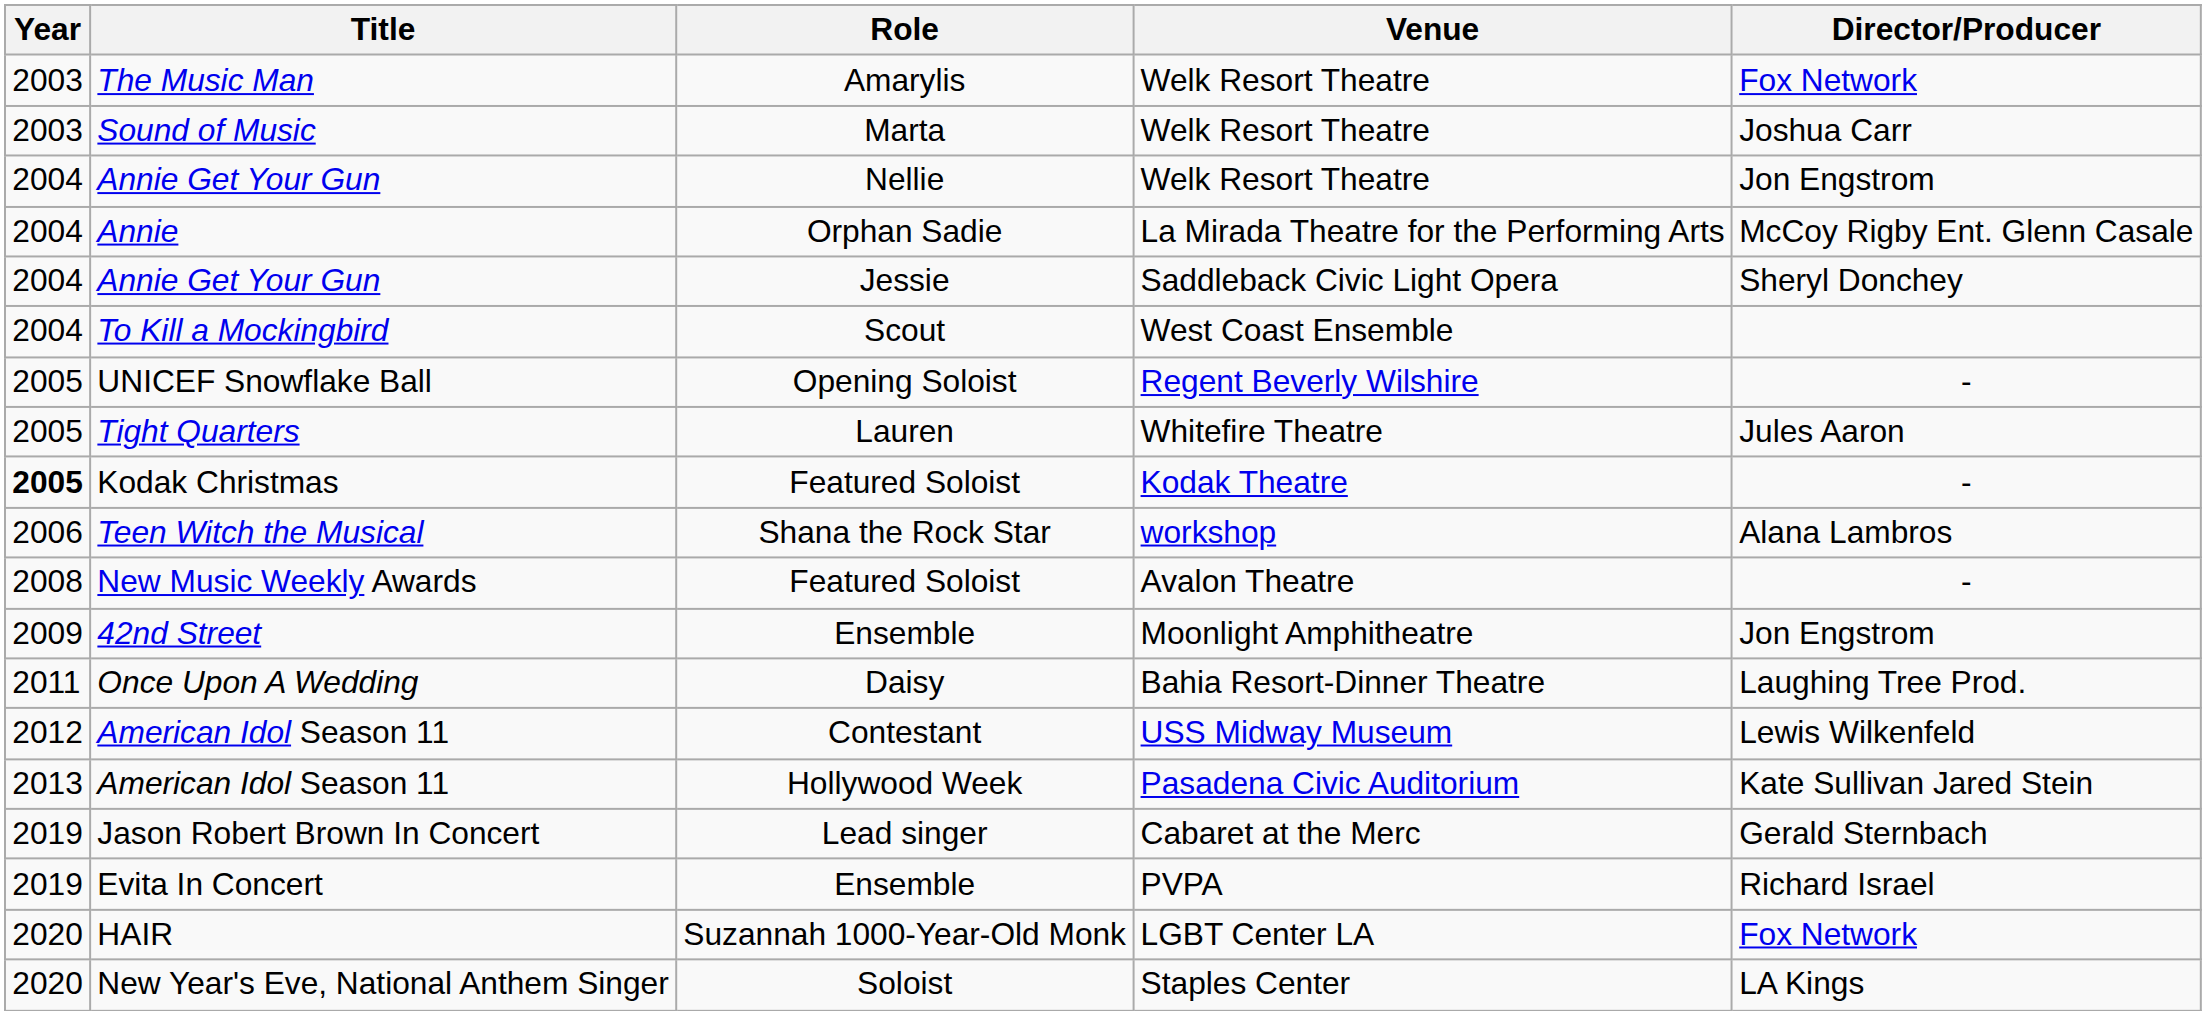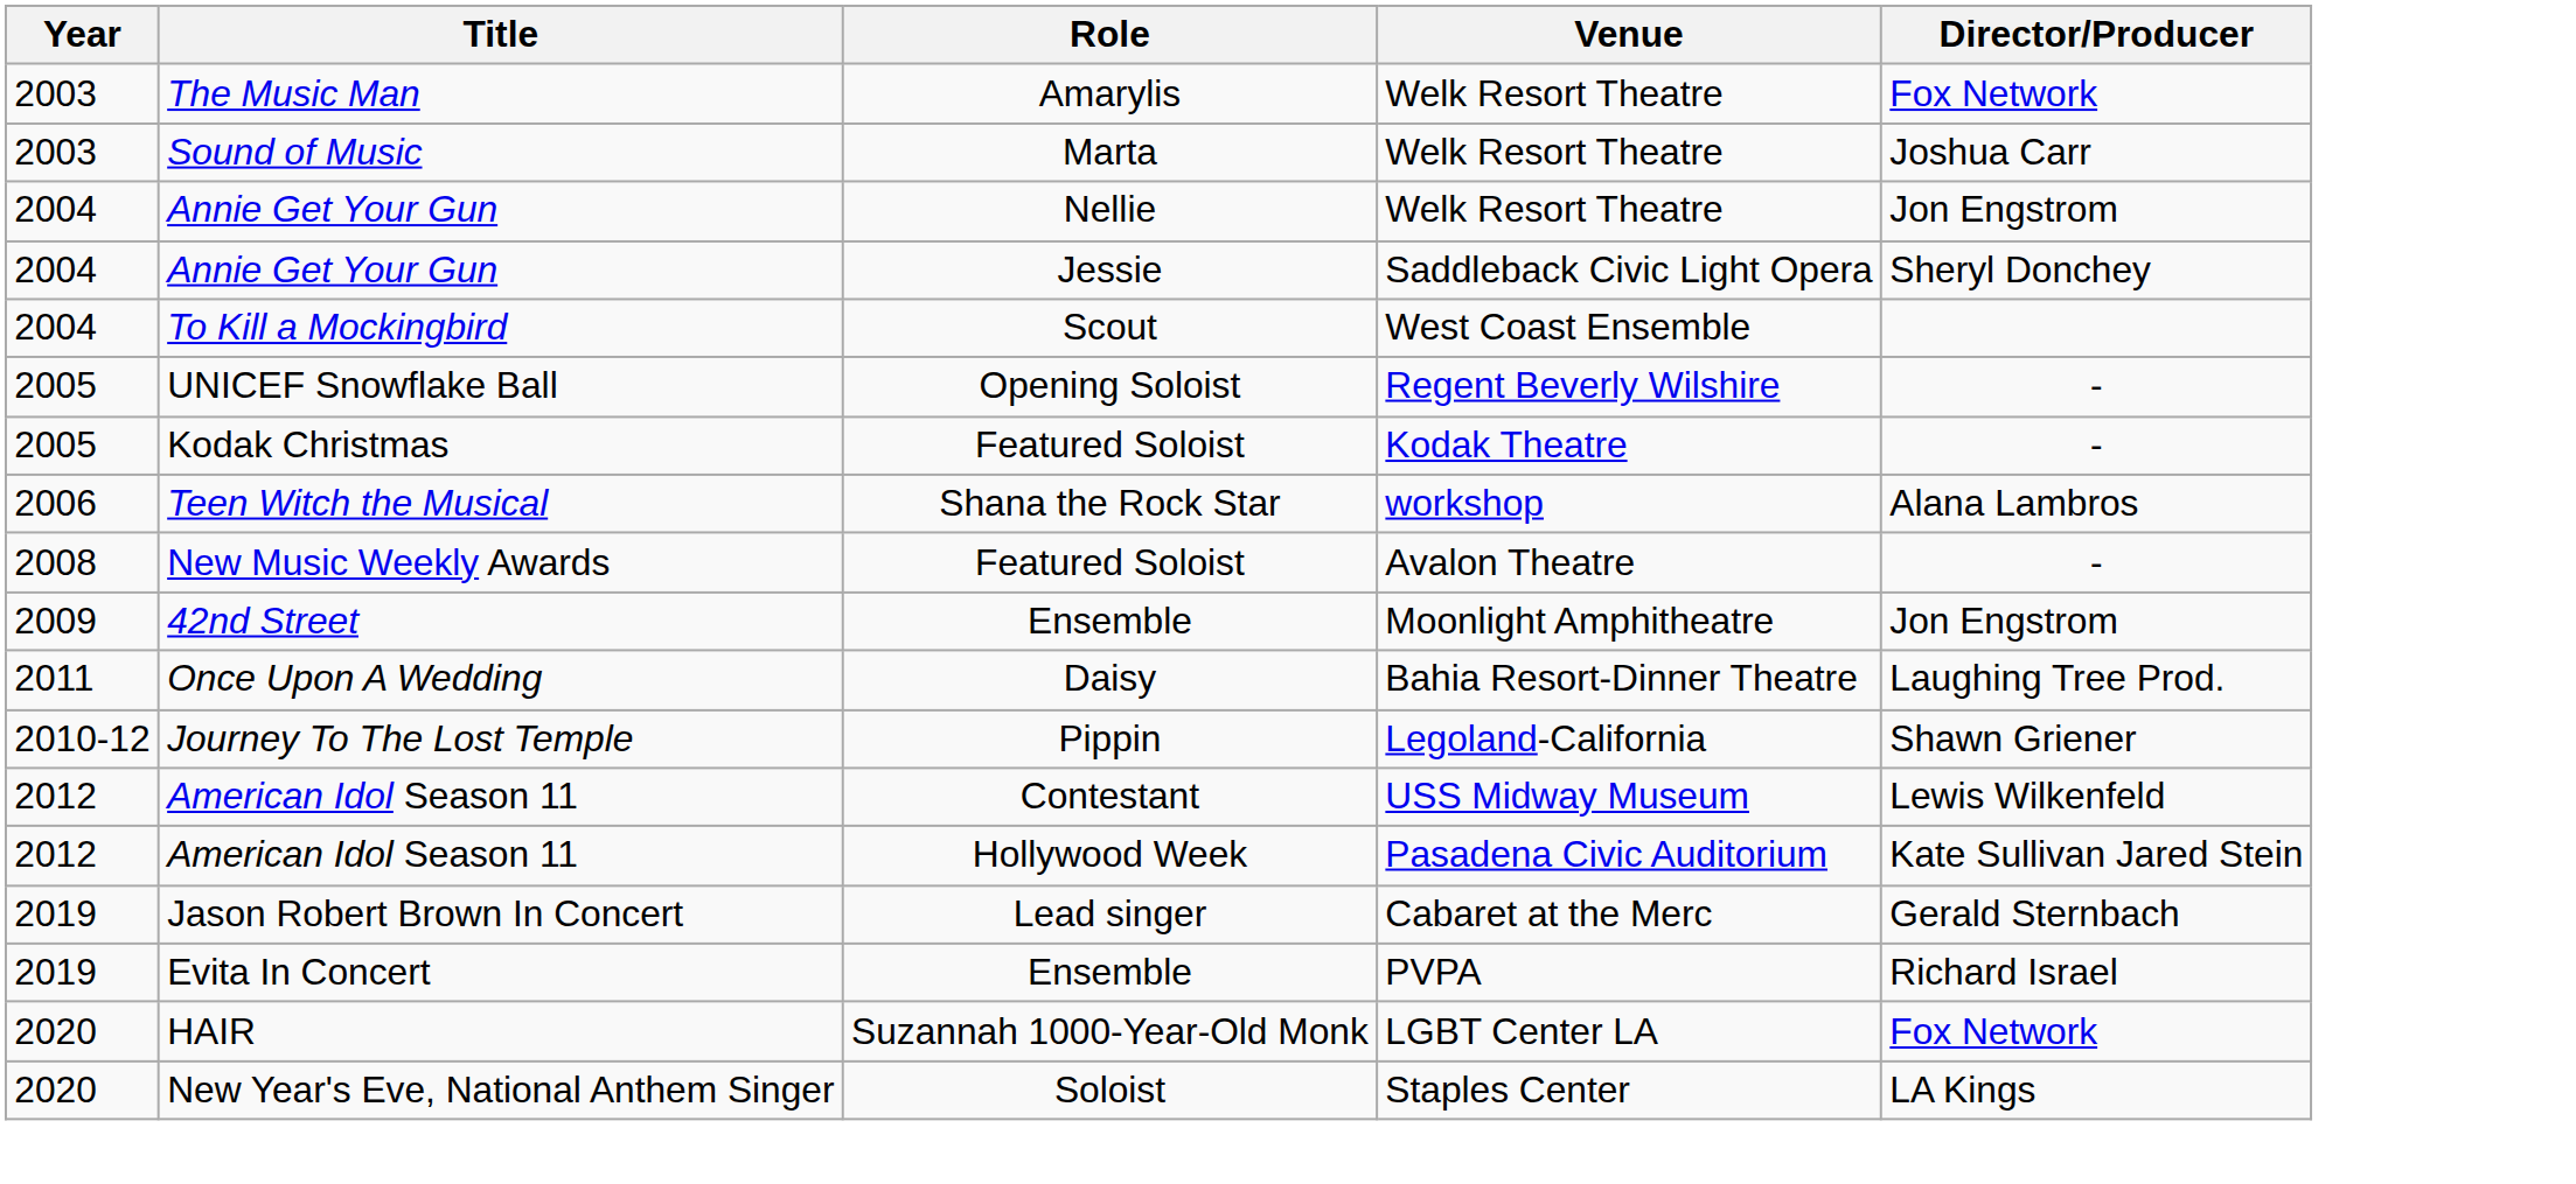- row: 2004 | Annie | Orphan Sadie | La Mirada Theatre for the Performing Arts | McCoy Rigby Ent. Glenn Casale
- row: 2005 | Tight Quarters | Lauren | Whitefire Theatre | Jules Aaron
Kodak Christmas | Year: bold -> normal
+ row: 2010-12 | Journey To The Lost Temple | Pippin | Legoland-California | Shawn Griener
American Idol Season 11 / Hollywood Week | Year: 2013 -> 2012
